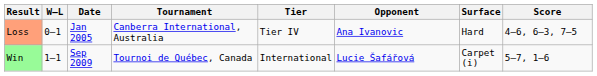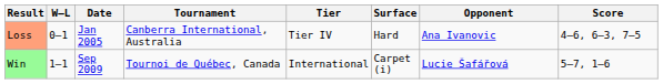columns swapped: Surface <-> Opponent
